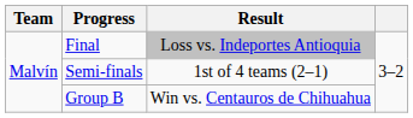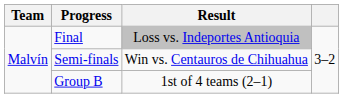Semi-finals | Result: 1st of 4 teams (2–1) -> Win vs. Centauros de Chihuahua
Group B | Result: Win vs. Centauros de Chihuahua -> 1st of 4 teams (2–1)
